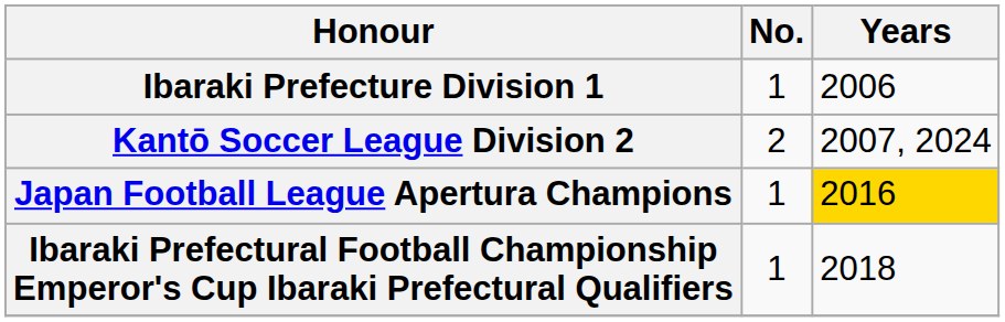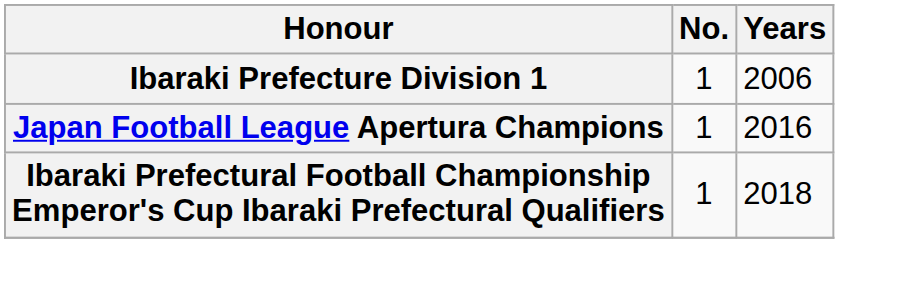- row: Kantō Soccer League Division 2 | 2 | 2007, 2024
Japan Football League Apertura Champions | Years: gold background -> no background
